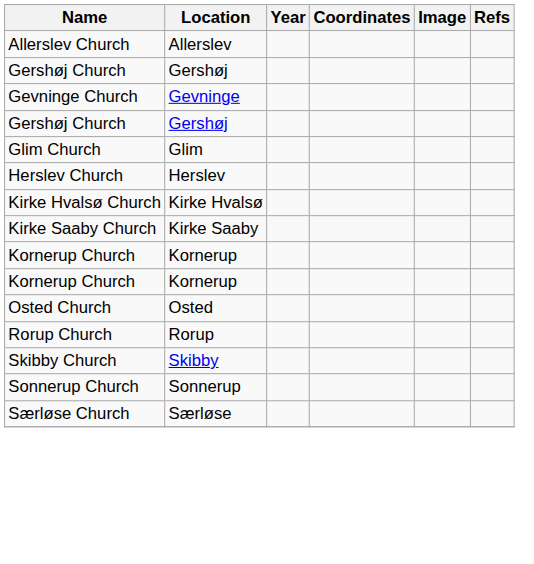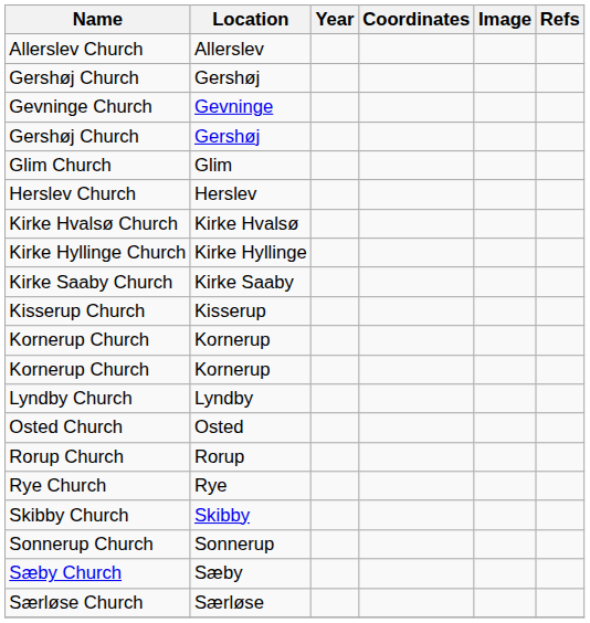+ row: Kirke Hyllinge Church | Kirke Hyllinge
+ row: Kisserup Church | Kisserup
+ row: Lyndby Church | Lyndby
+ row: Rye Church | Rye
+ row: Sæby Church | Sæby
